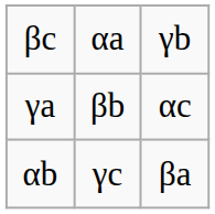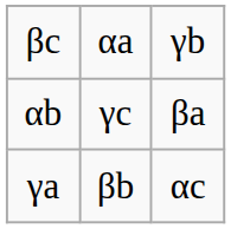rows swapped: γa <-> αb
